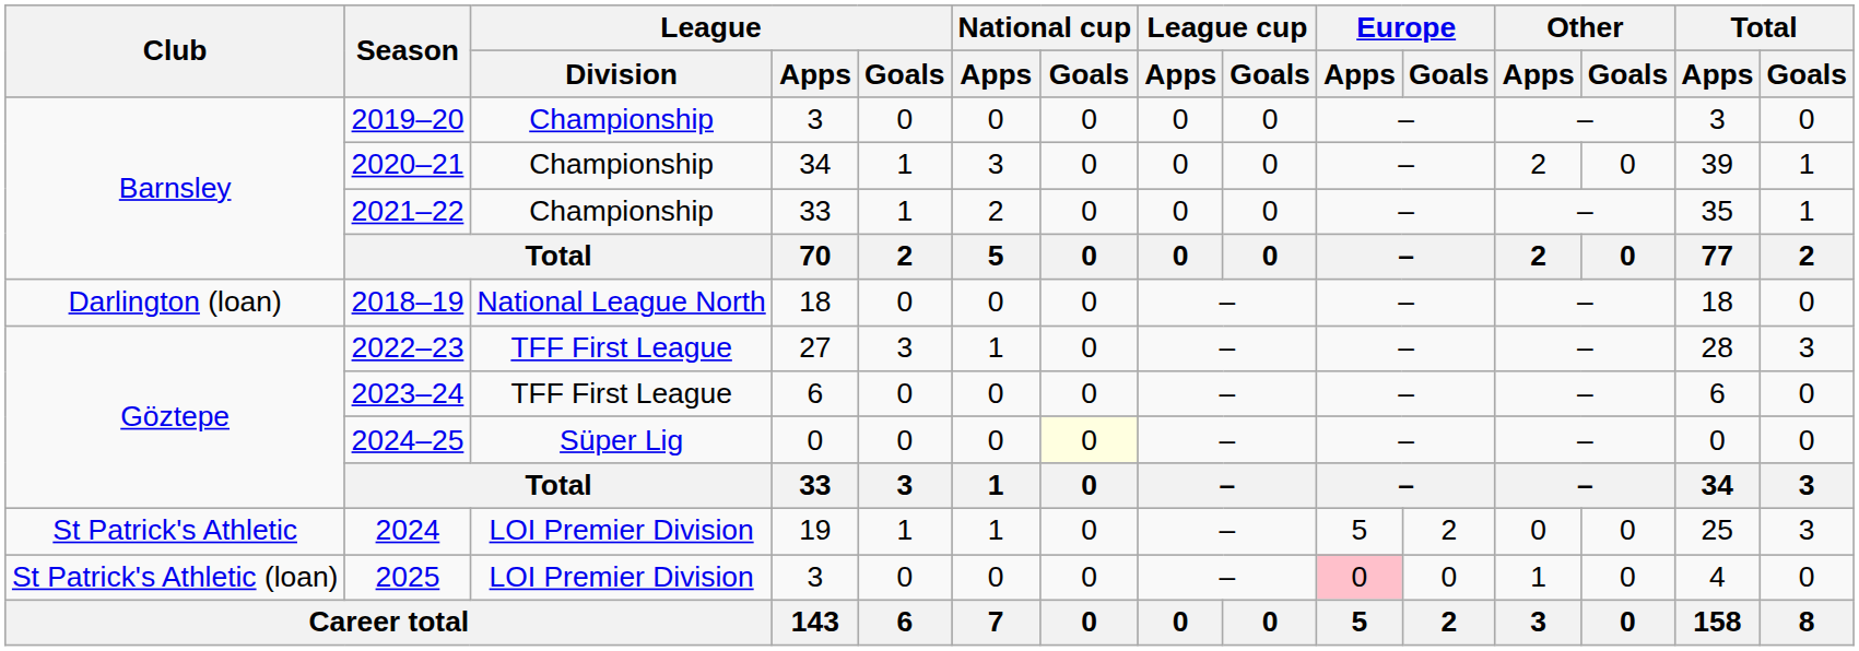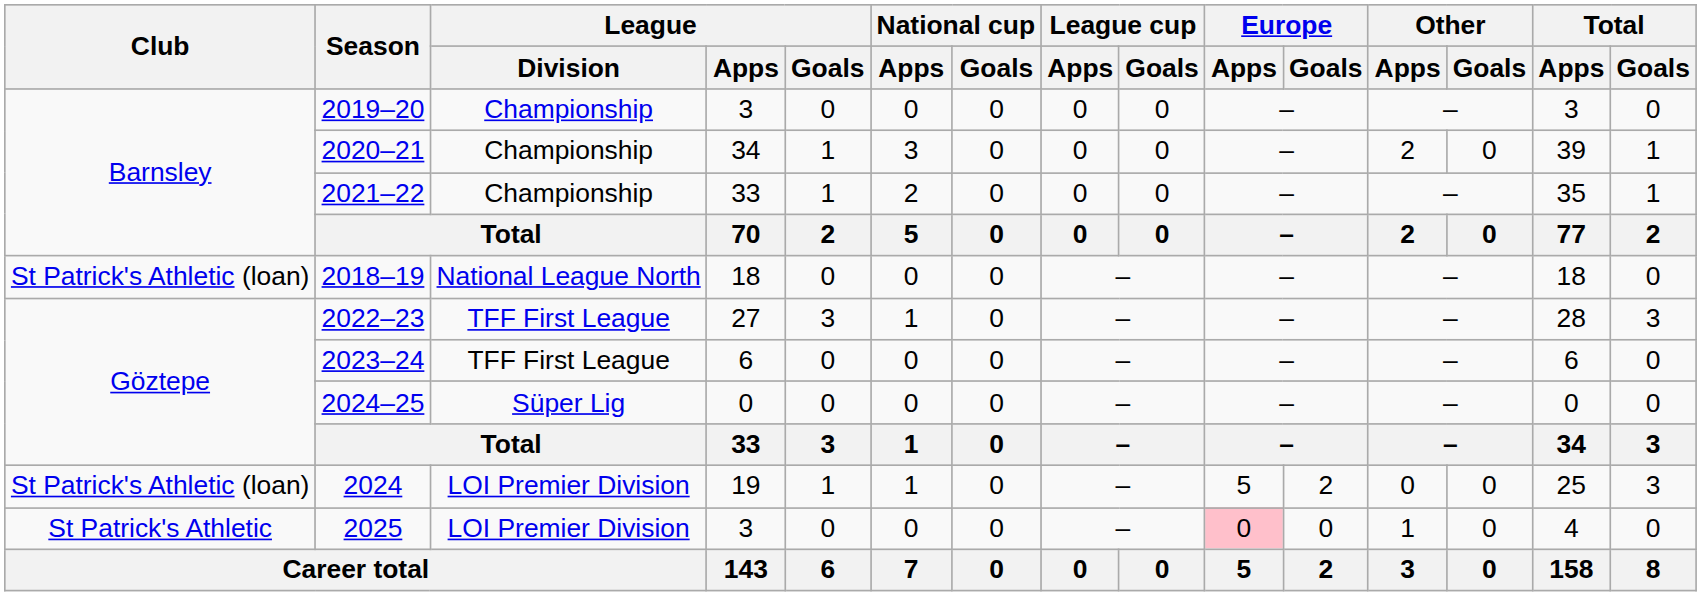2018–19 | Club: Darlington (loan) -> St Patrick's Athletic (loan)
2024–25 | National cup / Goals: lightyellow background -> no background
2024 | Club: St Patrick's Athletic -> St Patrick's Athletic (loan)
2025 | Club: St Patrick's Athletic (loan) -> St Patrick's Athletic
